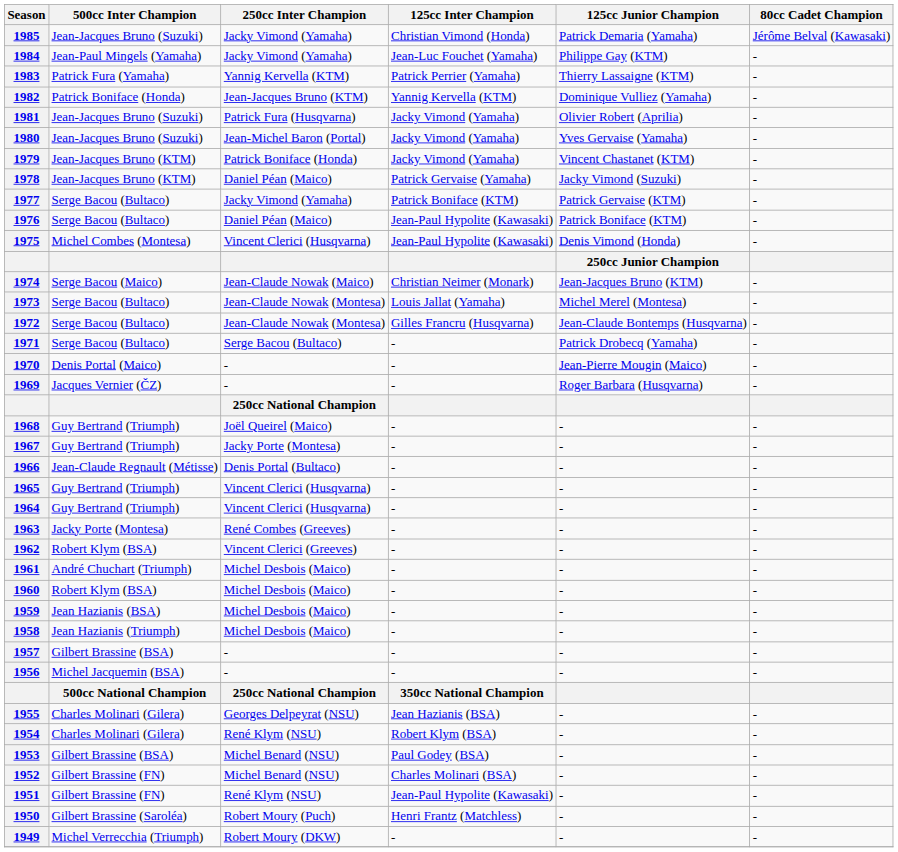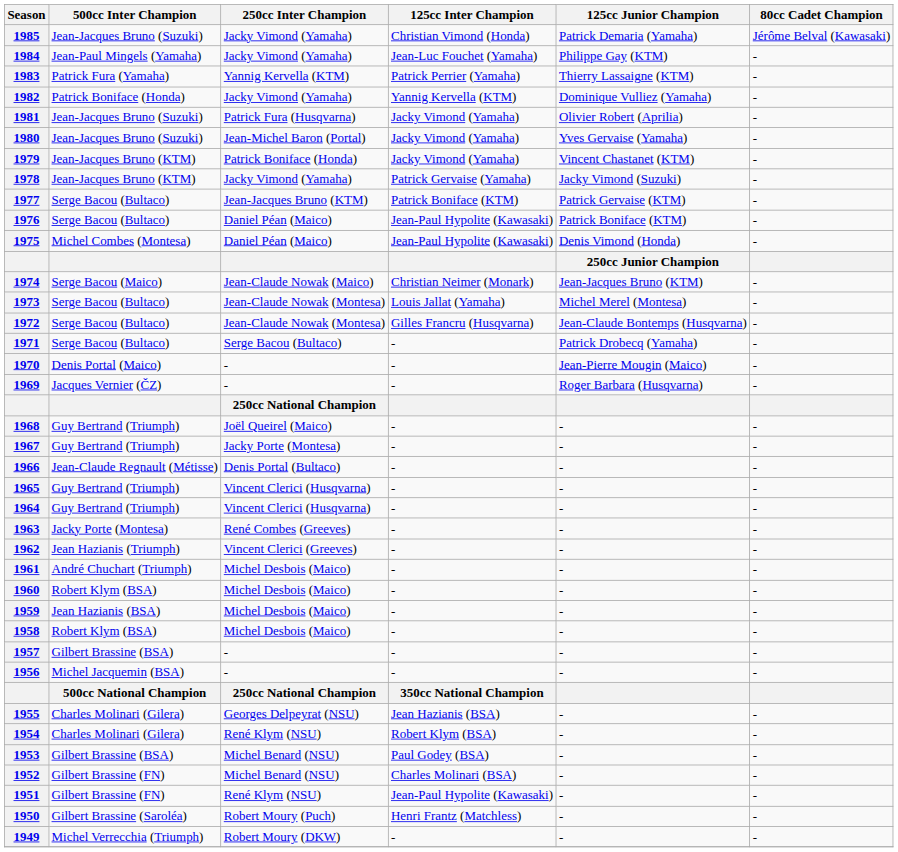1982 | 250cc Inter Champion: Jean-Jacques Bruno (KTM) -> Jacky Vimond (Yamaha)
1978 | 250cc Inter Champion: Daniel Péan (Maico) -> Jacky Vimond (Yamaha)
1977 | 250cc Inter Champion: Jacky Vimond (Yamaha) -> Jean-Jacques Bruno (KTM)
1975 | 250cc Inter Champion: Vincent Clerici (Husqvarna) -> Daniel Péan (Maico)
1962 | 500cc Inter Champion: Robert Klym (BSA) -> Jean Hazianis (Triumph)
1958 | 500cc Inter Champion: Jean Hazianis (Triumph) -> Robert Klym (BSA)
